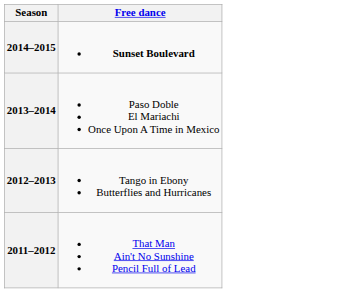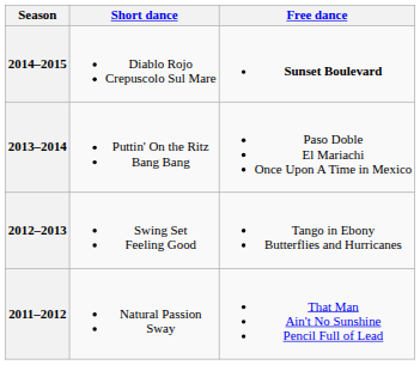+ column: Short dance | Diablo Rojo Crepuscolo Sul Mare | Puttin' On the Ritz Bang Bang | Swing Set Feeling Good | Natural Passion Sway
